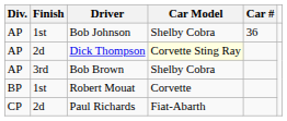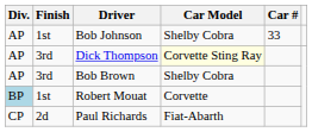Bob Johnson | Car #: 36 -> 33
Dick Thompson | Finish: 2d -> 3rd
Robert Mouat | Div.: no background -> lightblue background
